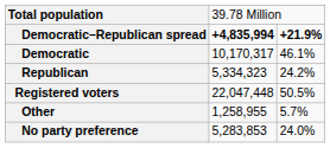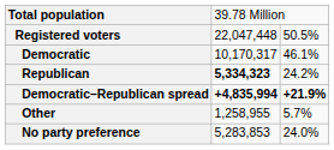rows swapped: Registered voters <-> Democratic–Republican spread
Republican | column 2: normal -> bold
